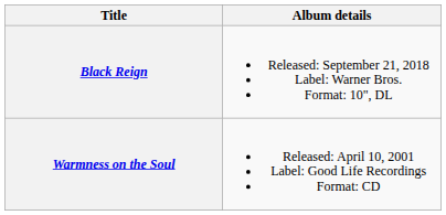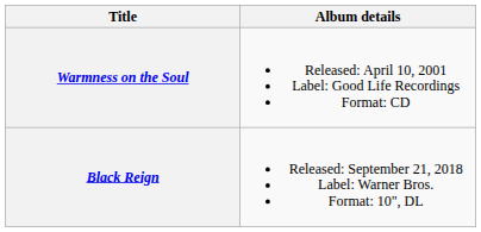rows swapped: Warmness on the Soul <-> Black Reign
